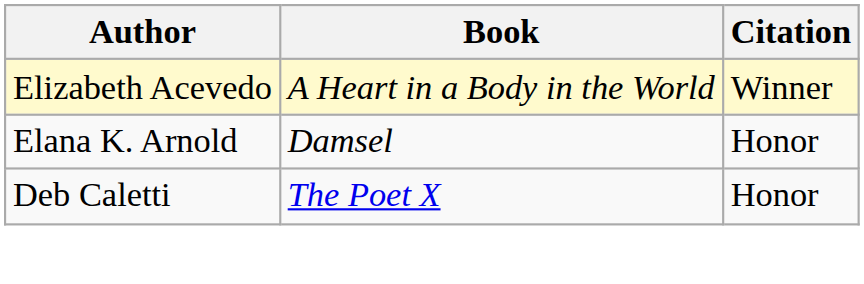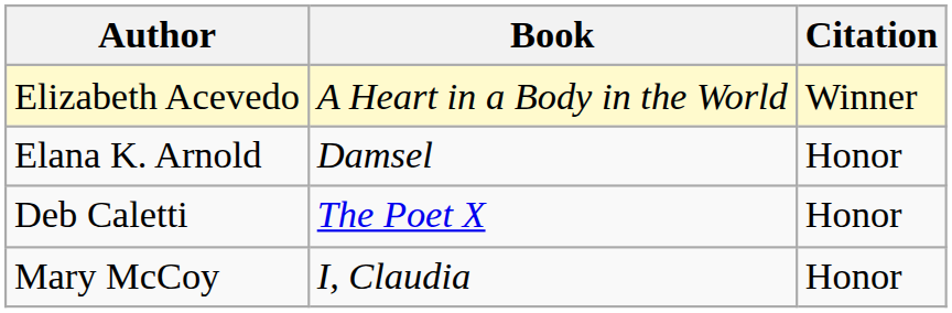+ row: Mary McCoy | I, Claudia | Honor
